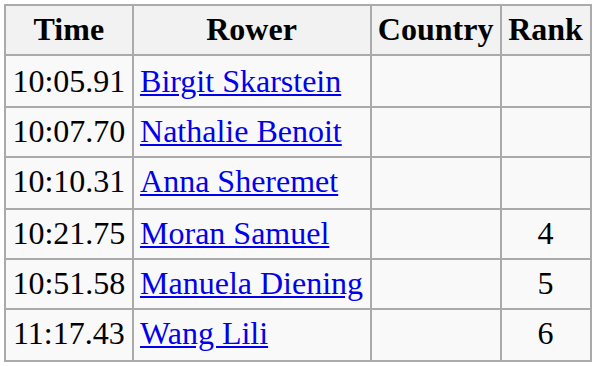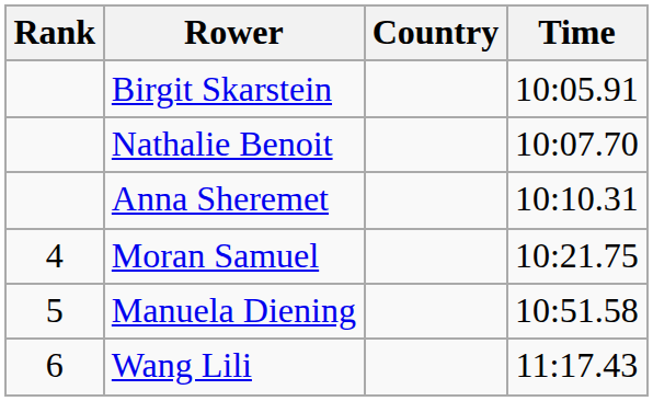columns swapped: Rank <-> Time
